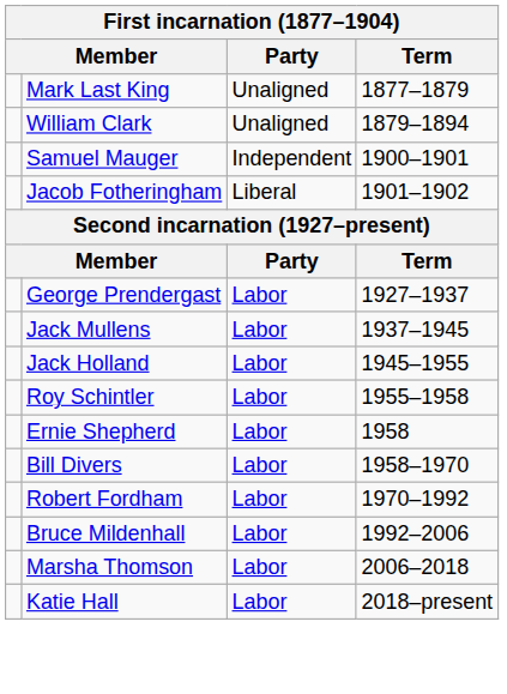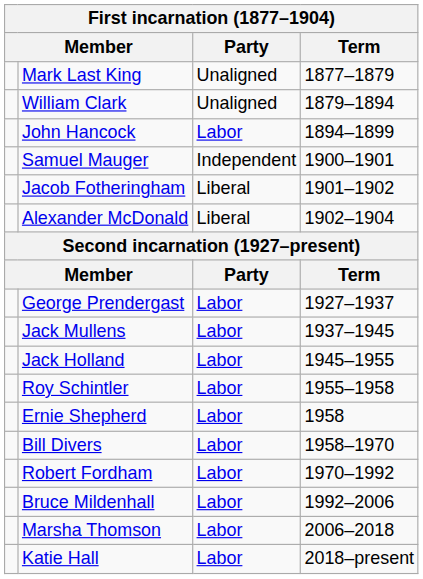+ row: John Hancock | Labor | 1894–1899
+ row: Alexander McDonald | Liberal | 1902–1904
